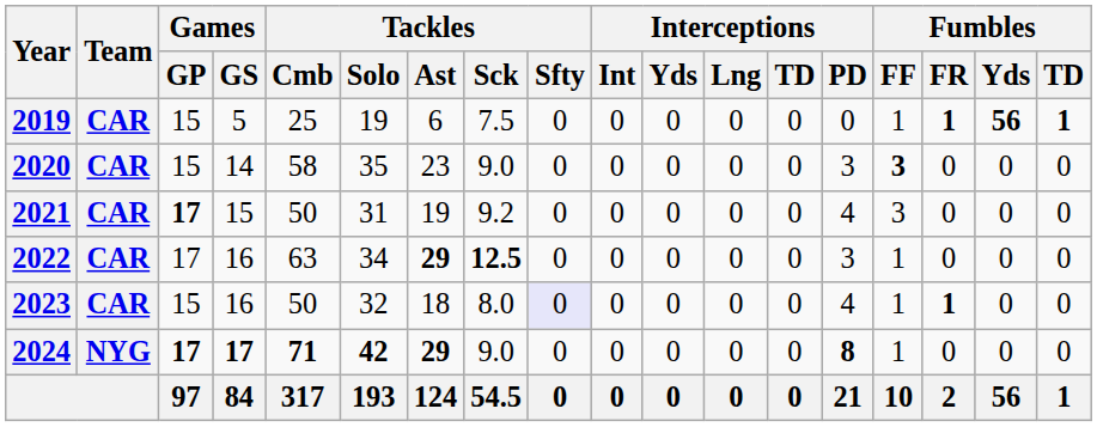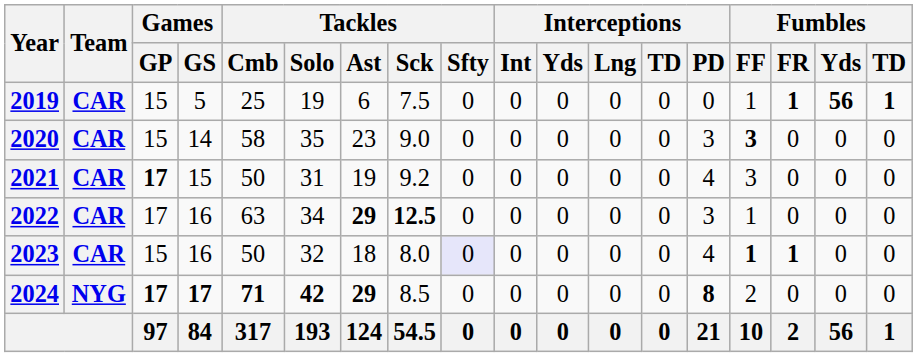2023 | Fumbles / FF: normal -> bold
2024 | Tackles / Sck: 9.0 -> 8.5
2024 | Fumbles / FF: 1 -> 2
